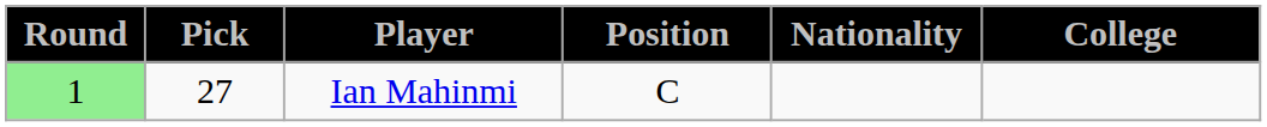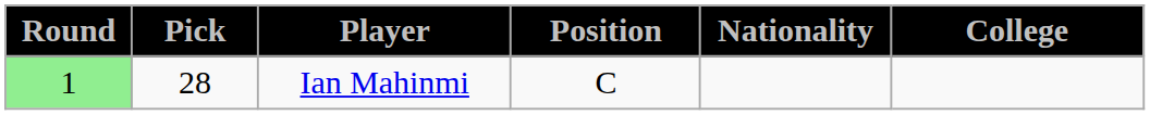Ian Mahinmi | Pick: 27 -> 28
